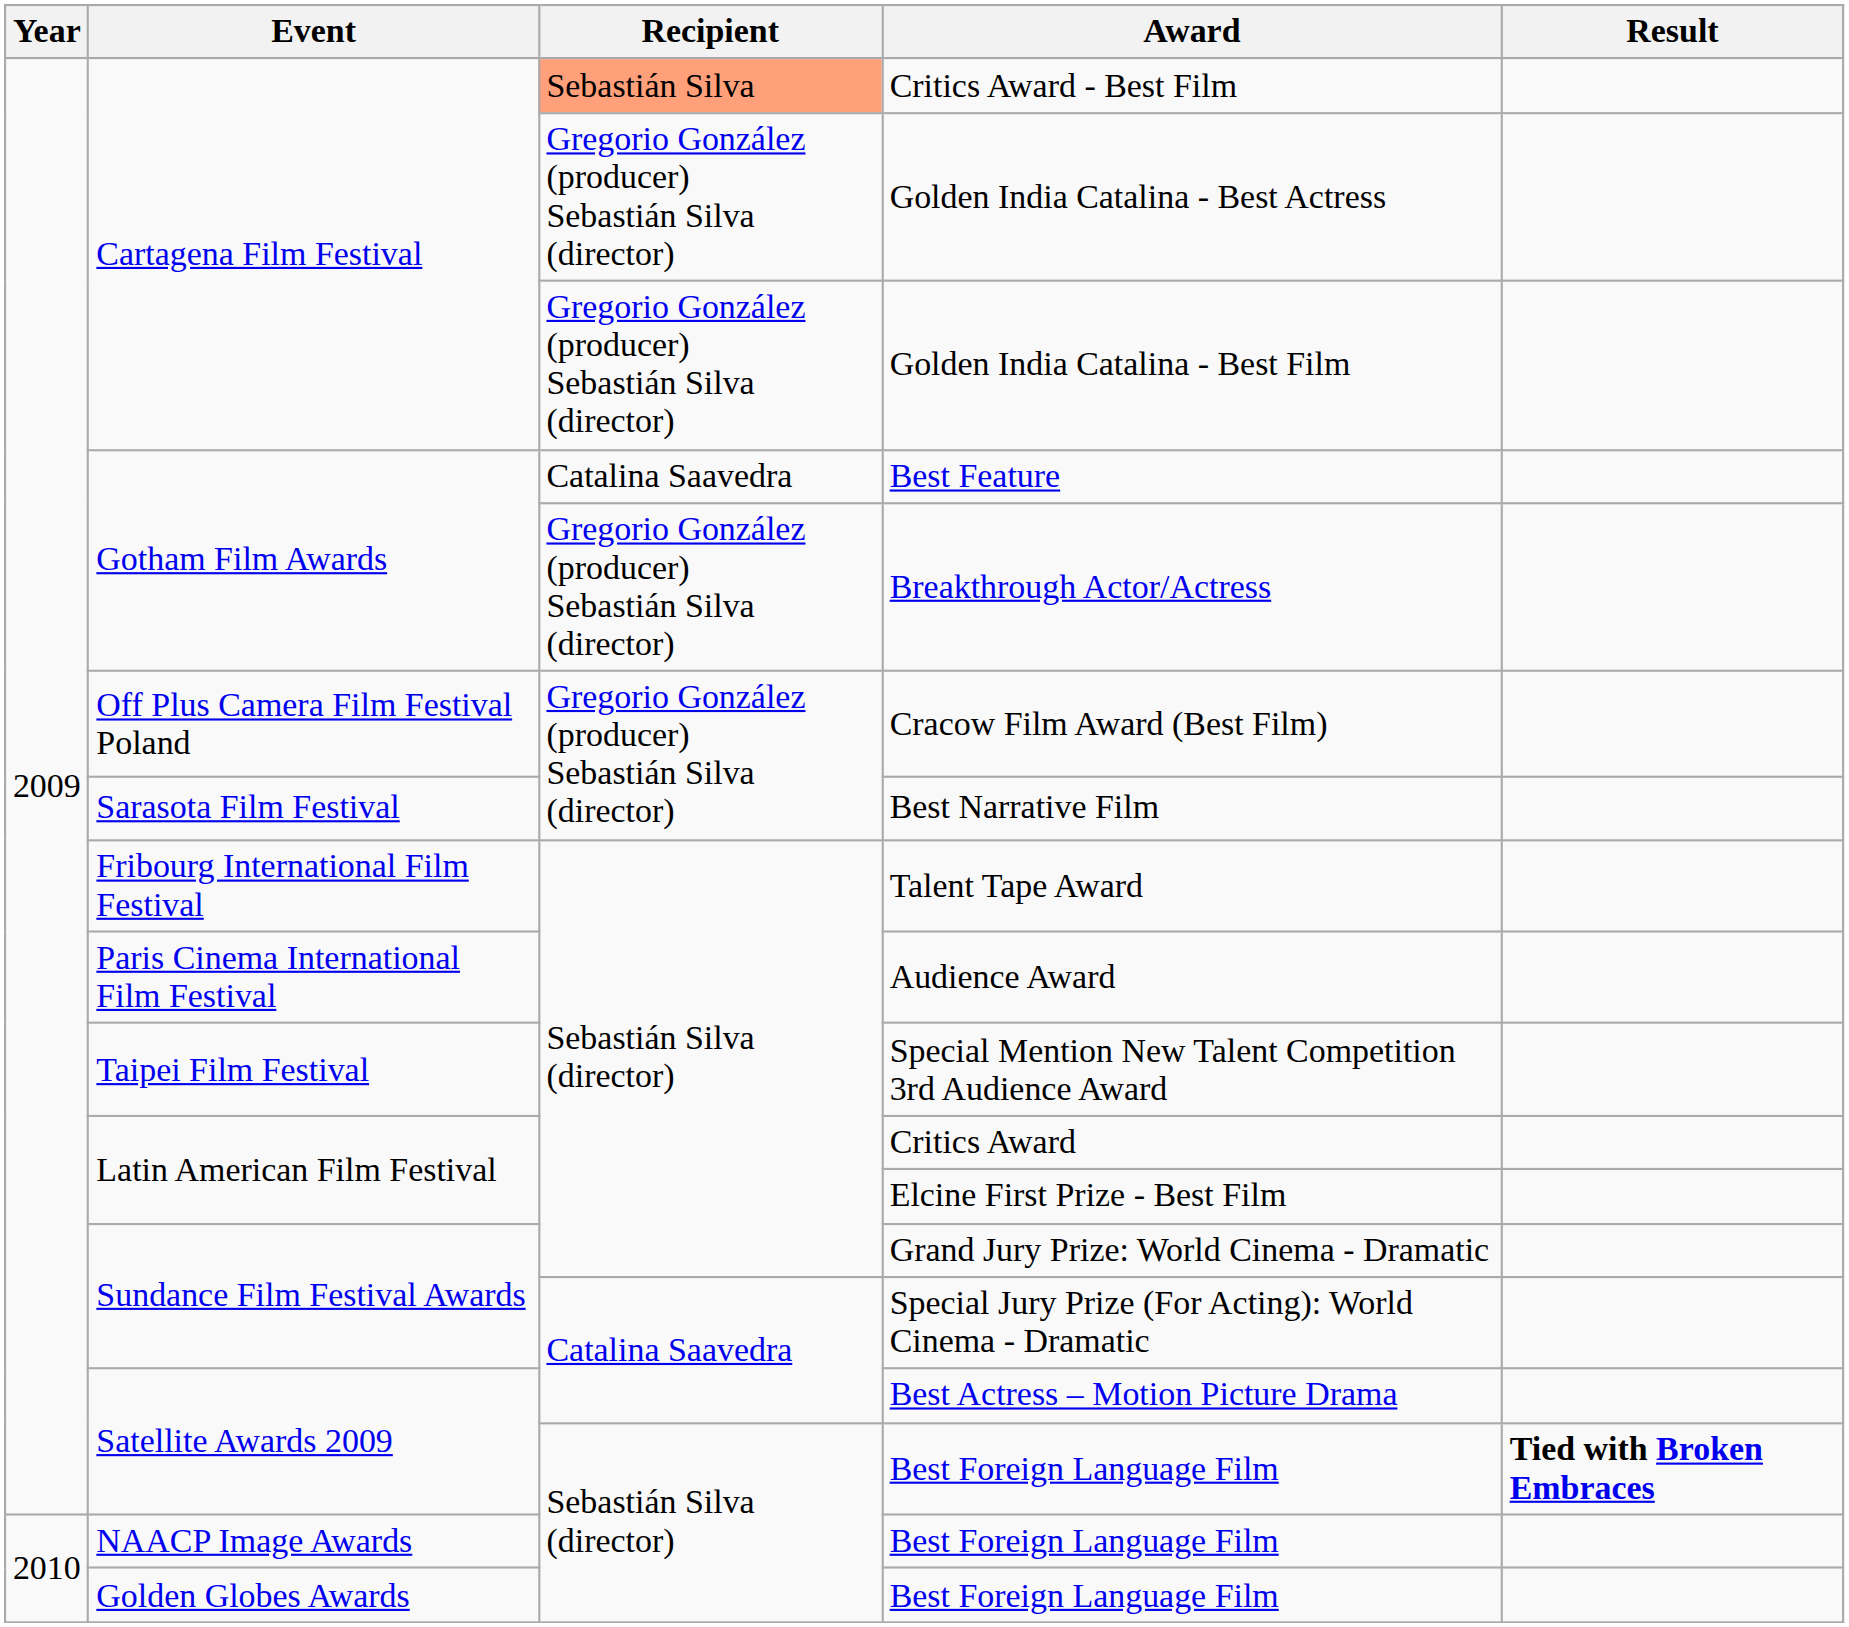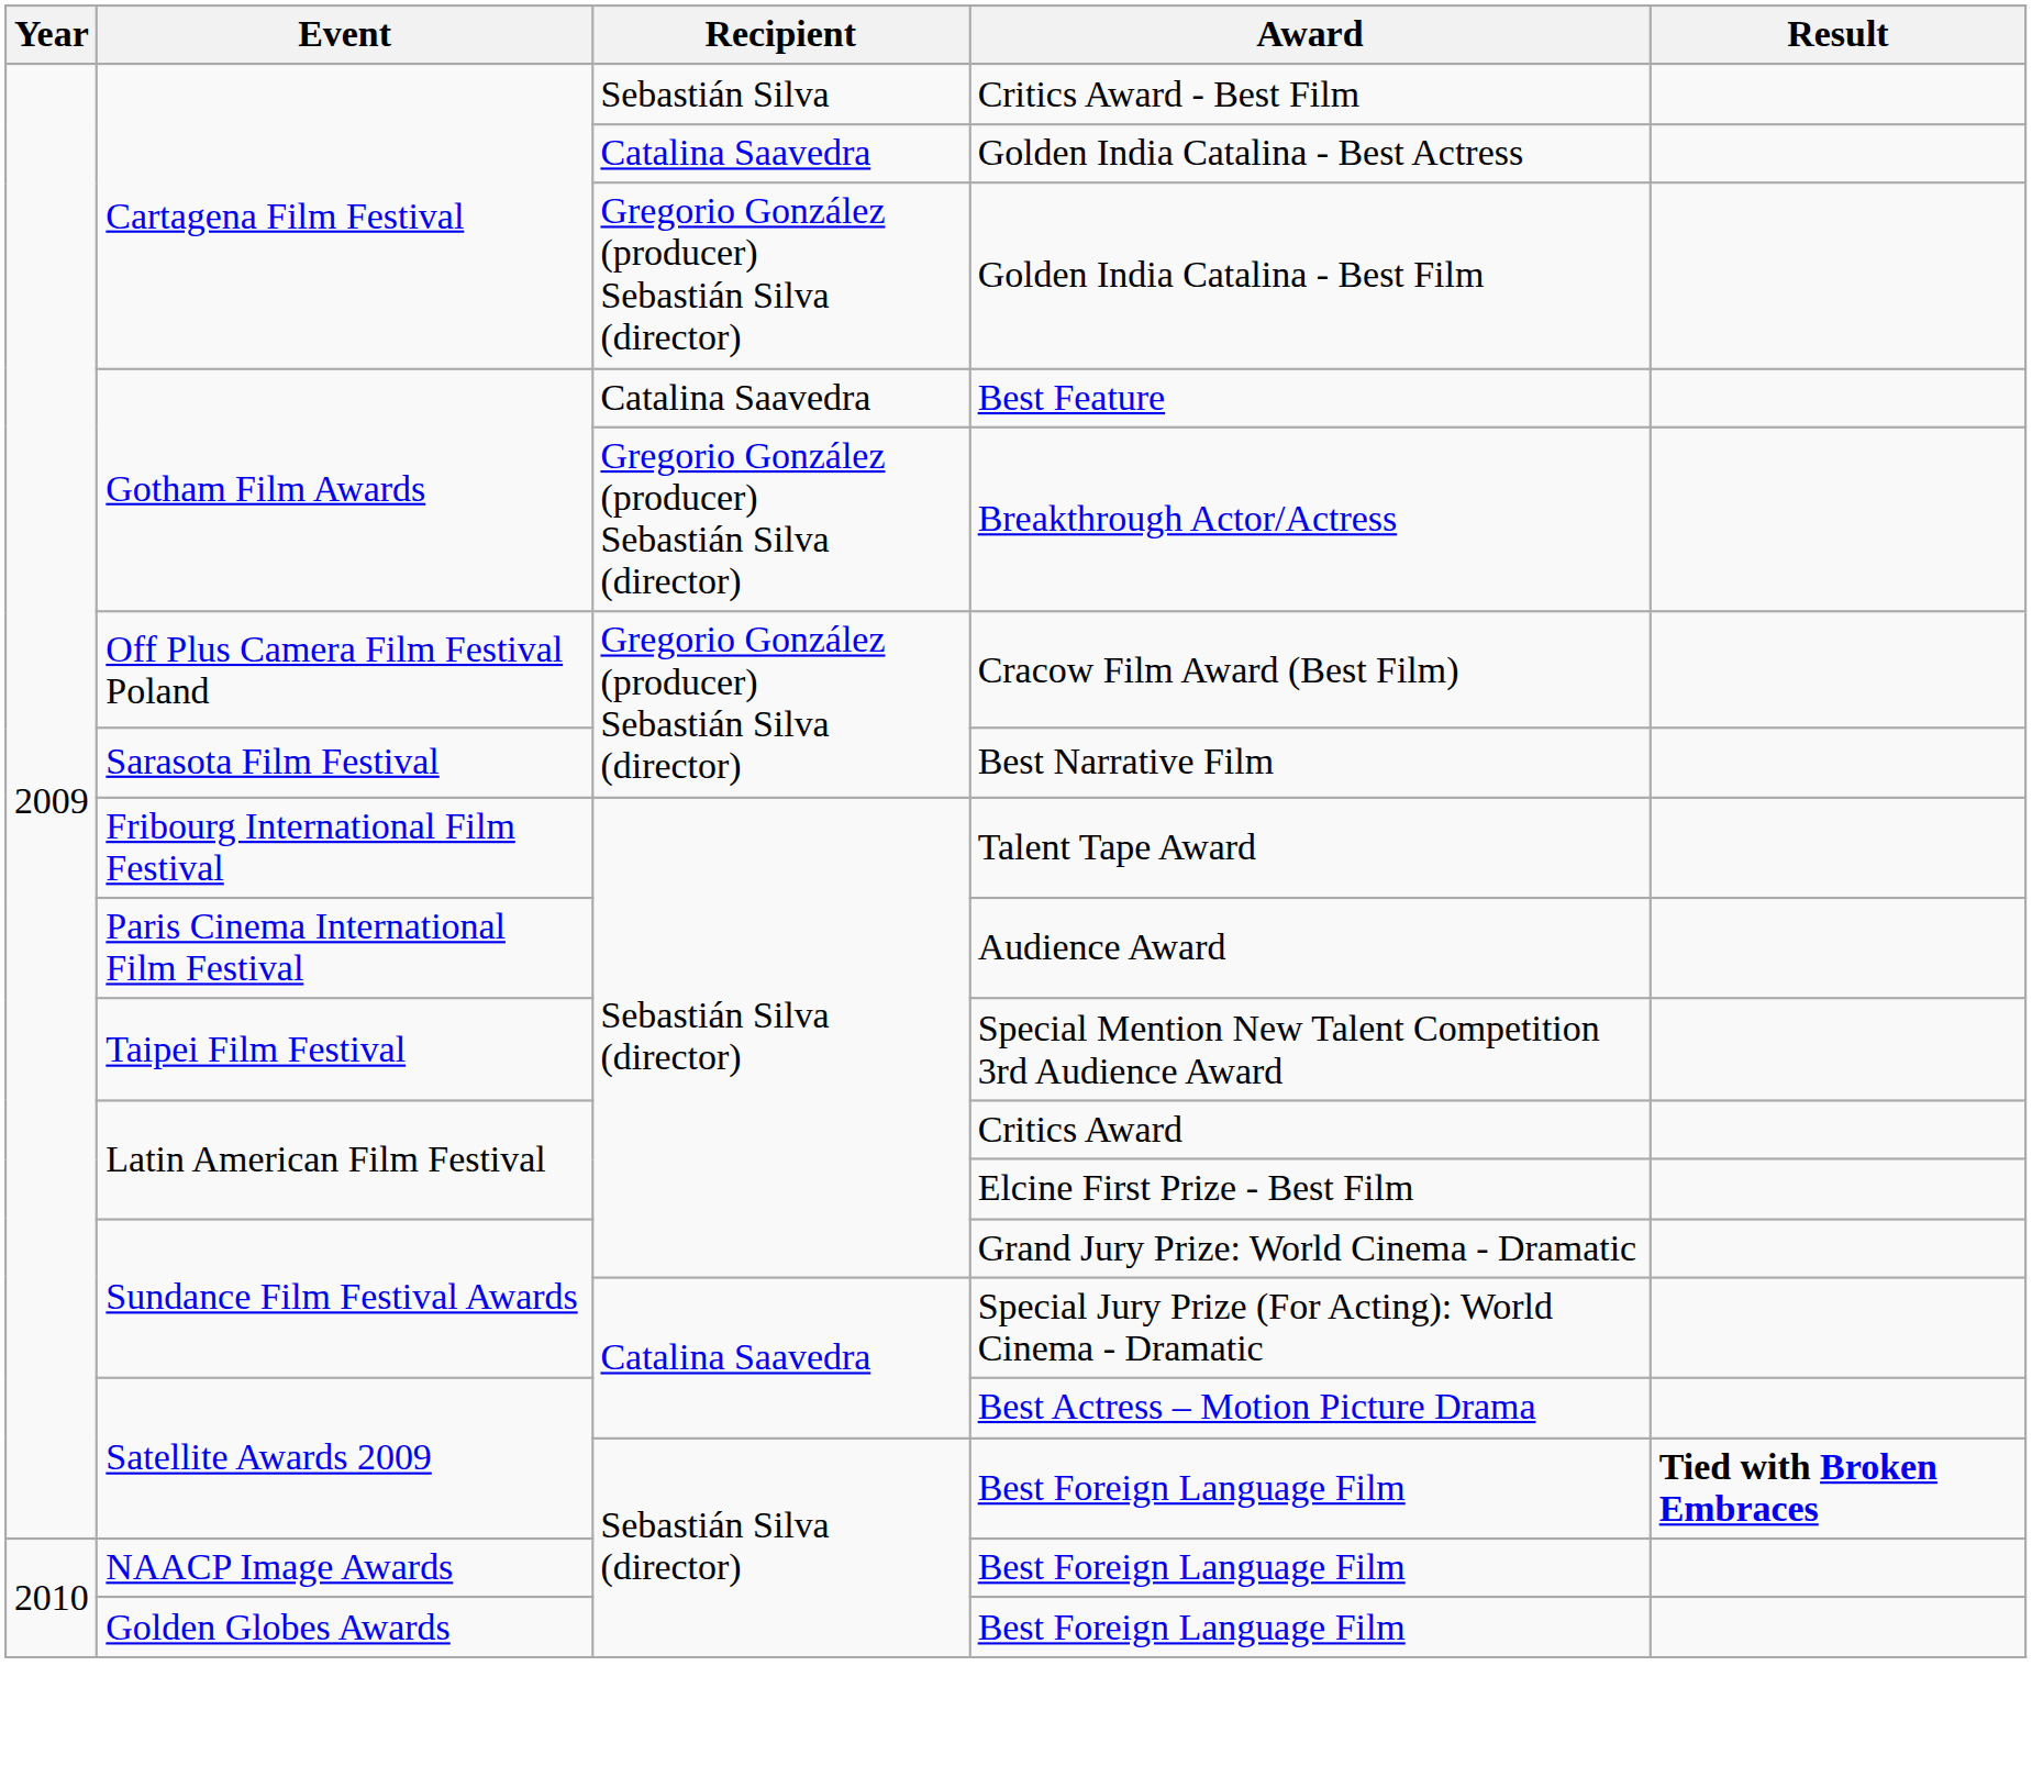Critics Award - Best Film | Recipient: lightsalmon background -> no background
Golden India Catalina - Best Actress | Recipient: Gregorio González (producer) Sebastián Silva (director) -> Catalina Saavedra
